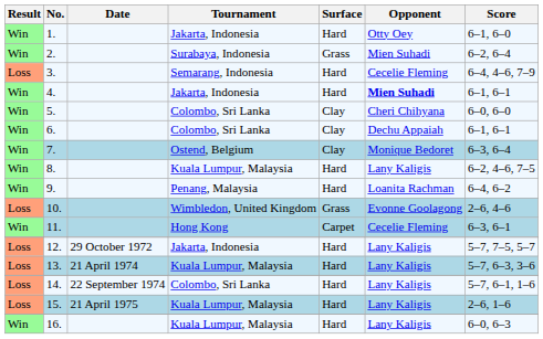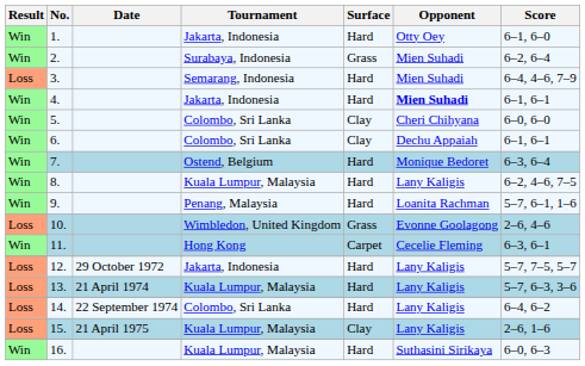3. | Opponent: Cecelie Fleming -> Mien Suhadi
7. | Surface: Clay -> Hard
9. | Score: 6–4, 6–2 -> 5–7, 6–1, 1–6
14. | Score: 5–7, 6–1, 1–6 -> 6–4, 6–2
15. | Surface: Hard -> Clay
16. | Opponent: Lany Kaligis -> Suthasini Sirikaya
